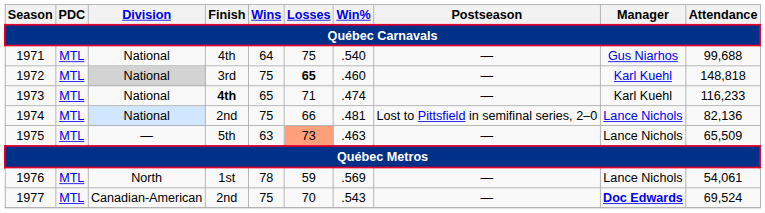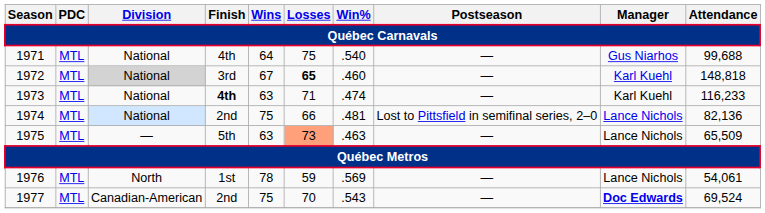1972 | Wins: 75 -> 67
1973 | Wins: 65 -> 63
